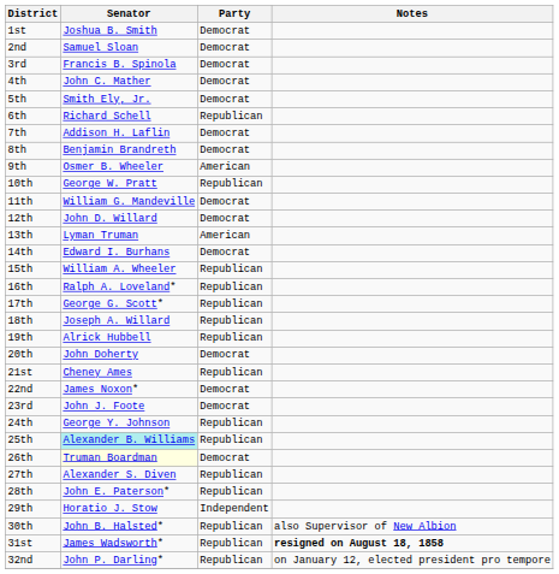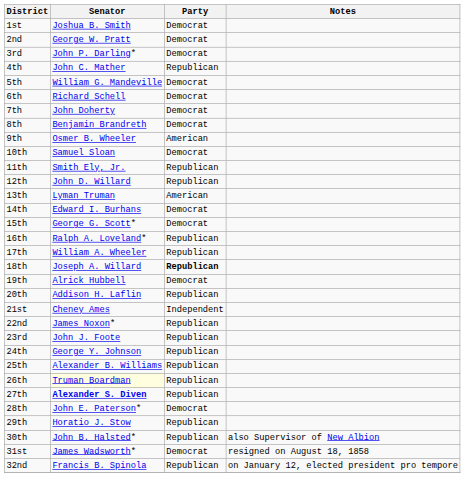2nd | Senator: Samuel Sloan -> George W. Pratt
3rd | Senator: Francis B. Spinola -> John P. Darling*
4th | Party: Democrat -> Republican
5th | Senator: Smith Ely, Jr. -> William G. Mandeville
6th | Party: Republican -> Democrat
7th | Senator: Addison H. Laflin -> John Doherty
10th | Senator: George W. Pratt -> Samuel Sloan
10th | Party: Republican -> Democrat
11th | Senator: William G. Mandeville -> Smith Ely, Jr.
11th | Party: Democrat -> Republican
12th | Party: Democrat -> Republican
15th | Senator: William A. Wheeler -> George G. Scott*
15th | Party: Republican -> Democrat
17th | Senator: George G. Scott* -> William A. Wheeler
18th | Party: normal -> bold
19th | Party: Republican -> Democrat
20th | Senator: John Doherty -> Addison H. Laflin
20th | Party: Democrat -> Republican
21st | Party: Republican -> Independent
22nd | Party: Democrat -> Republican
23rd | Party: Democrat -> Republican
25th | Senator: paleturquoise background -> no background
26th | Party: Democrat -> Republican
27th | Senator: normal -> bold
28th | Party: Republican -> Democrat
29th | Party: Independent -> Republican
31st | Party: Republican -> Democrat
31st | Notes: bold -> normal
32nd | Senator: John P. Darling* -> Francis B. Spinola
